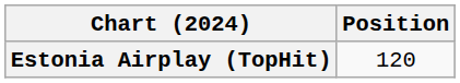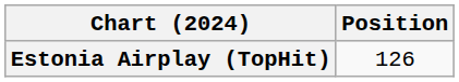Estonia Airplay (TopHit) | Position: 120 -> 126
